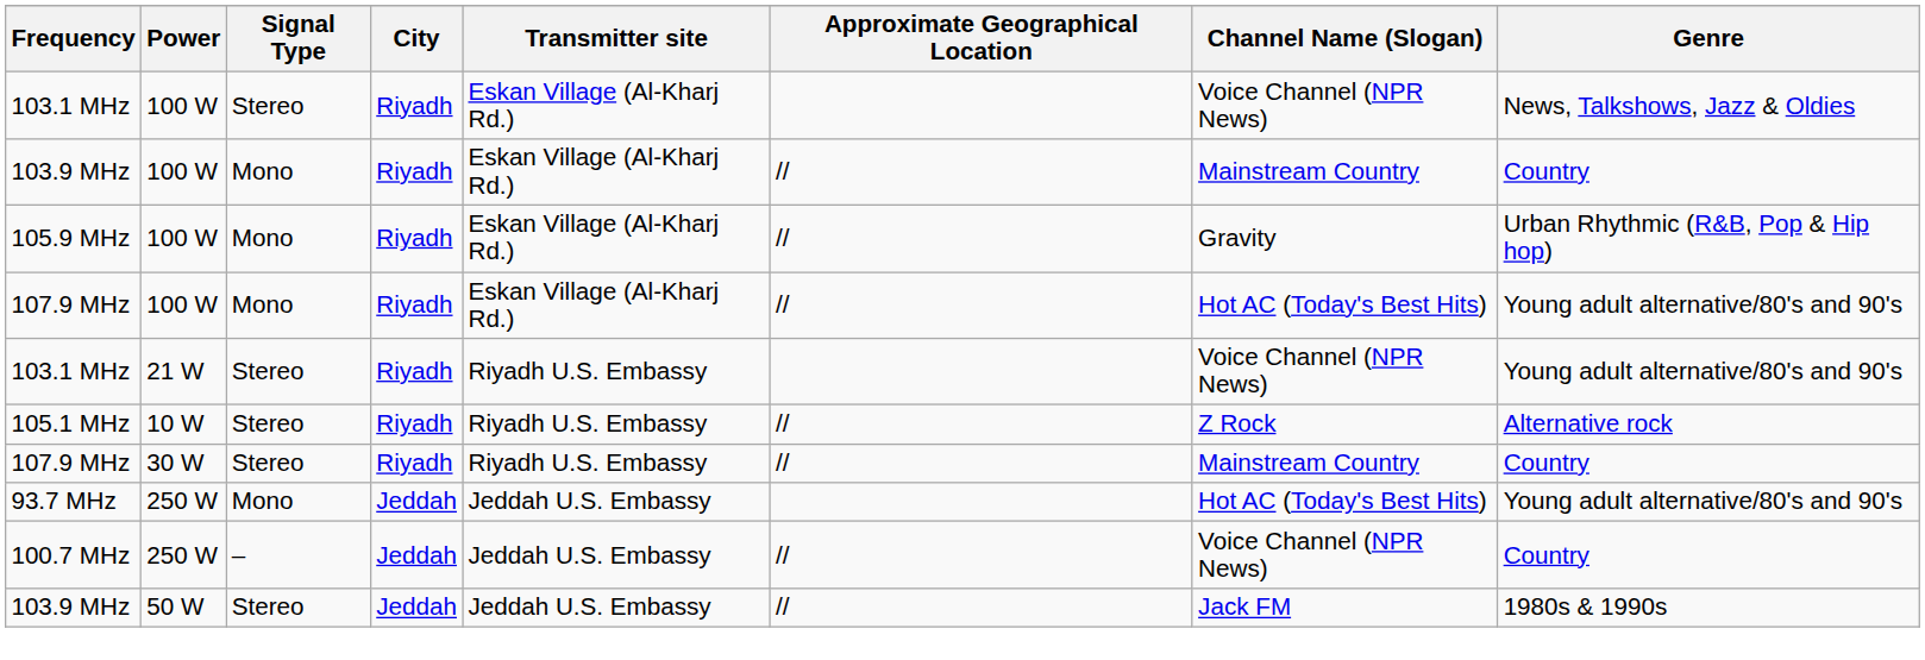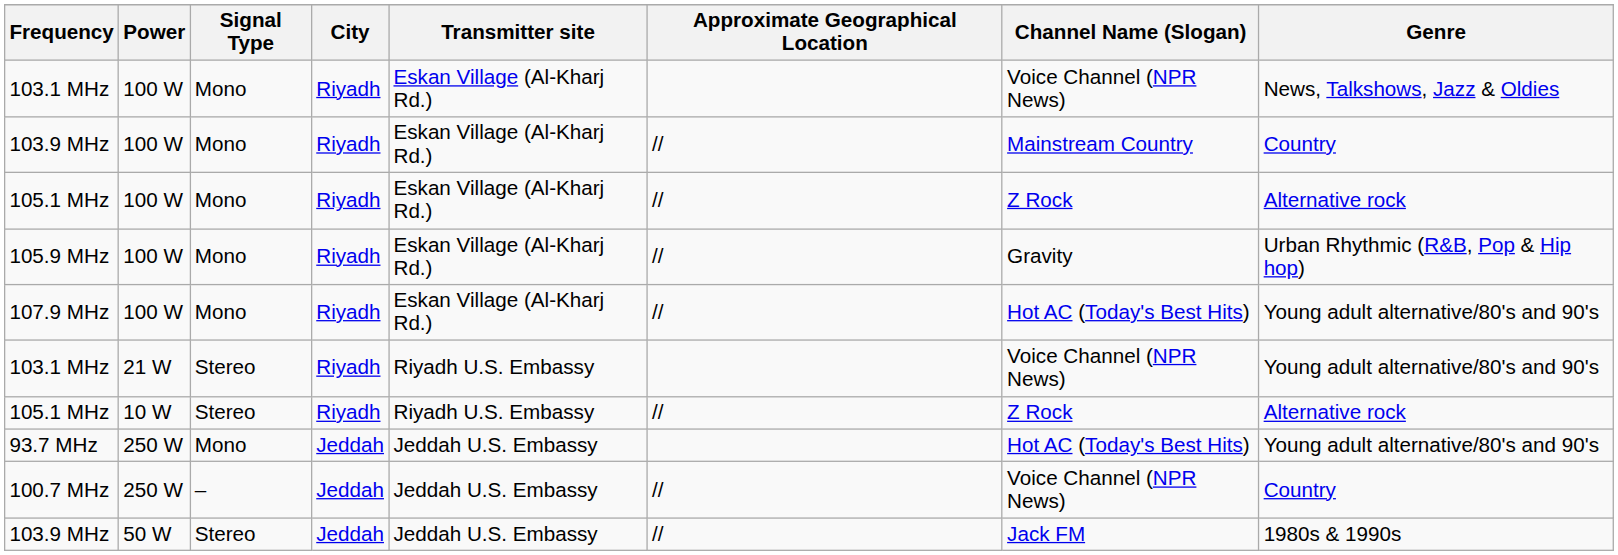103.1 MHz / 100 W | Signal Type: Stereo -> Mono
+ row: 105.1 MHz | 100 W | Mono | Riyadh | Eskan Village (Al-Kharj Rd.) | // | Z Rock | Alternative rock
- row: 107.9 MHz | 30 W | Stereo | Riyadh | Riyadh U.S. Embassy | // | Mainstream Country | Country
